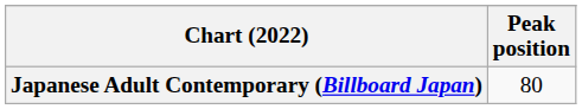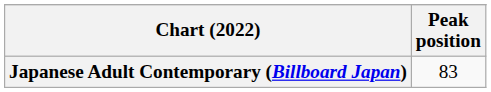Japanese Adult Contemporary (Billboard Japan) | Peak position: 80 -> 83
